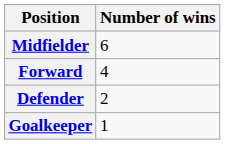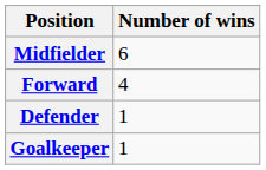Defender | Number of wins: 2 -> 1
